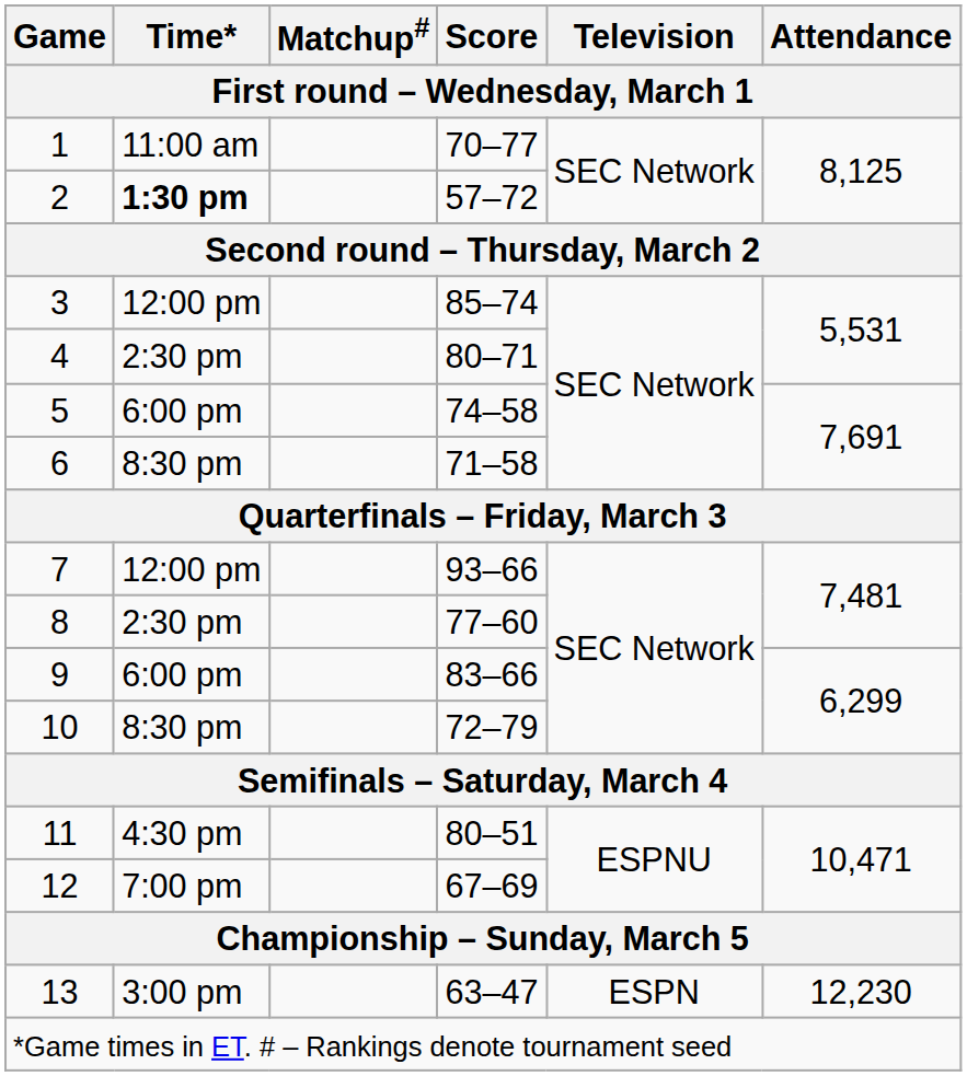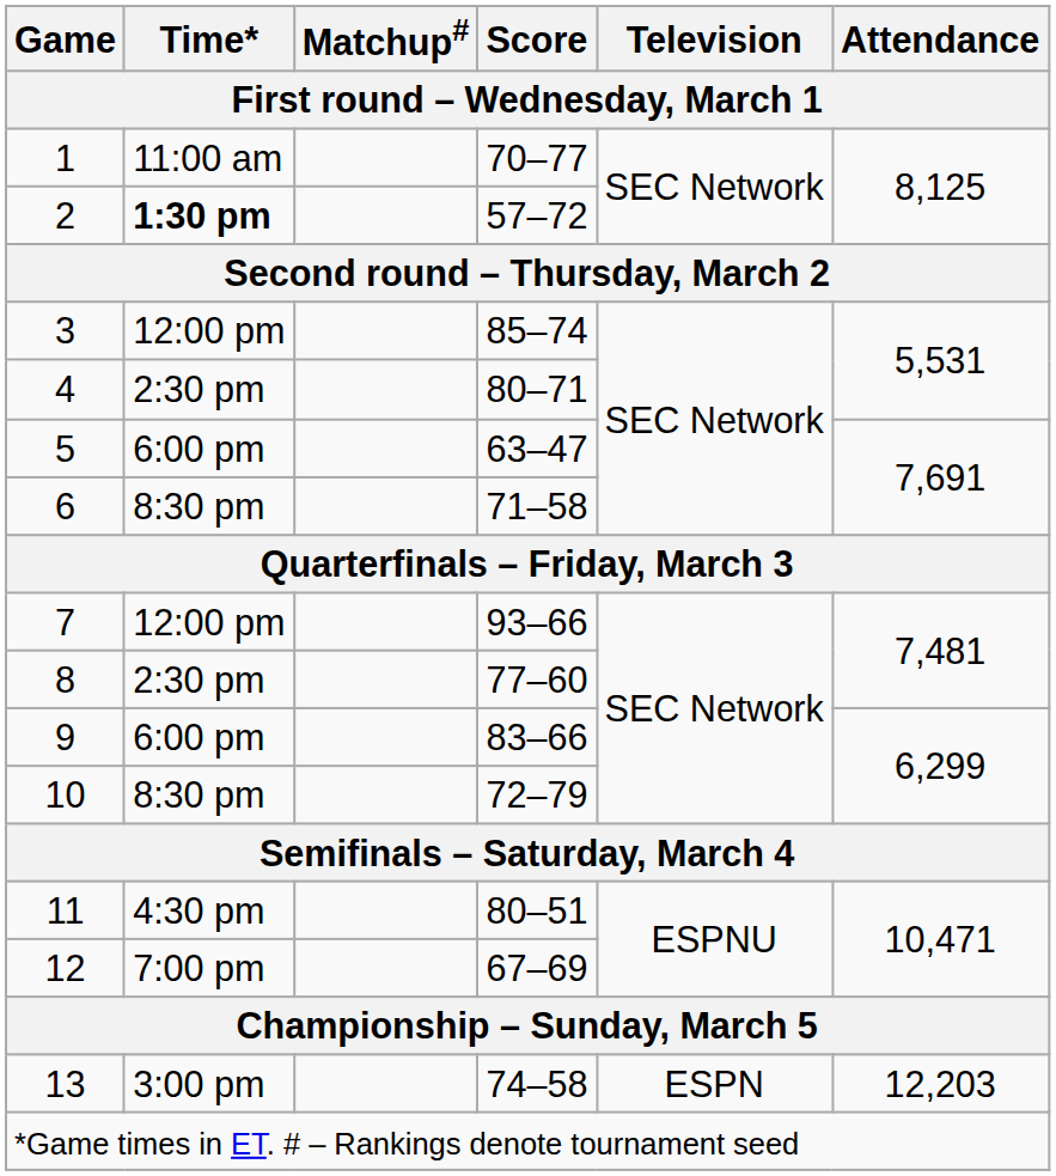5 | Score: 74–58 -> 63–47
13 | Score: 63–47 -> 74–58
13 | Attendance: 12,230 -> 12,203
